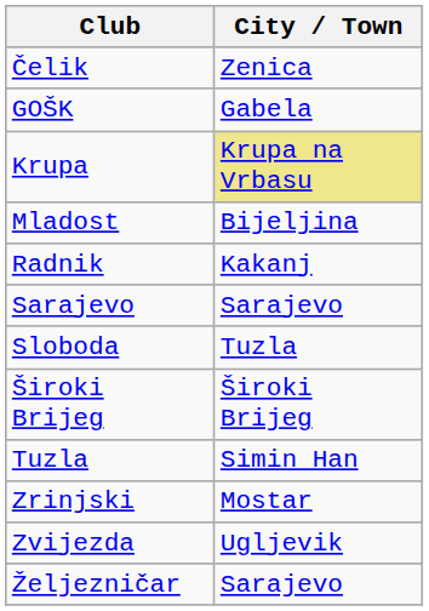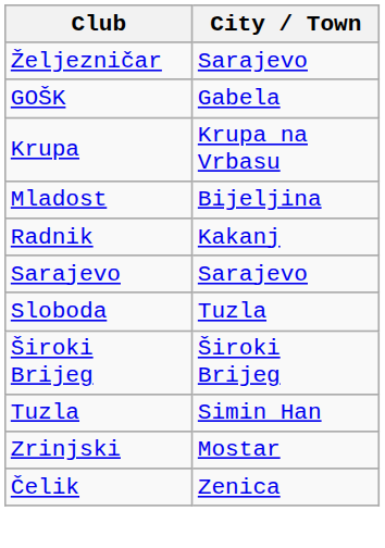rows swapped: Čelik <-> Željezničar
Krupa | City / Town: khaki background -> no background
- row: Zvijezda | Ugljevik
